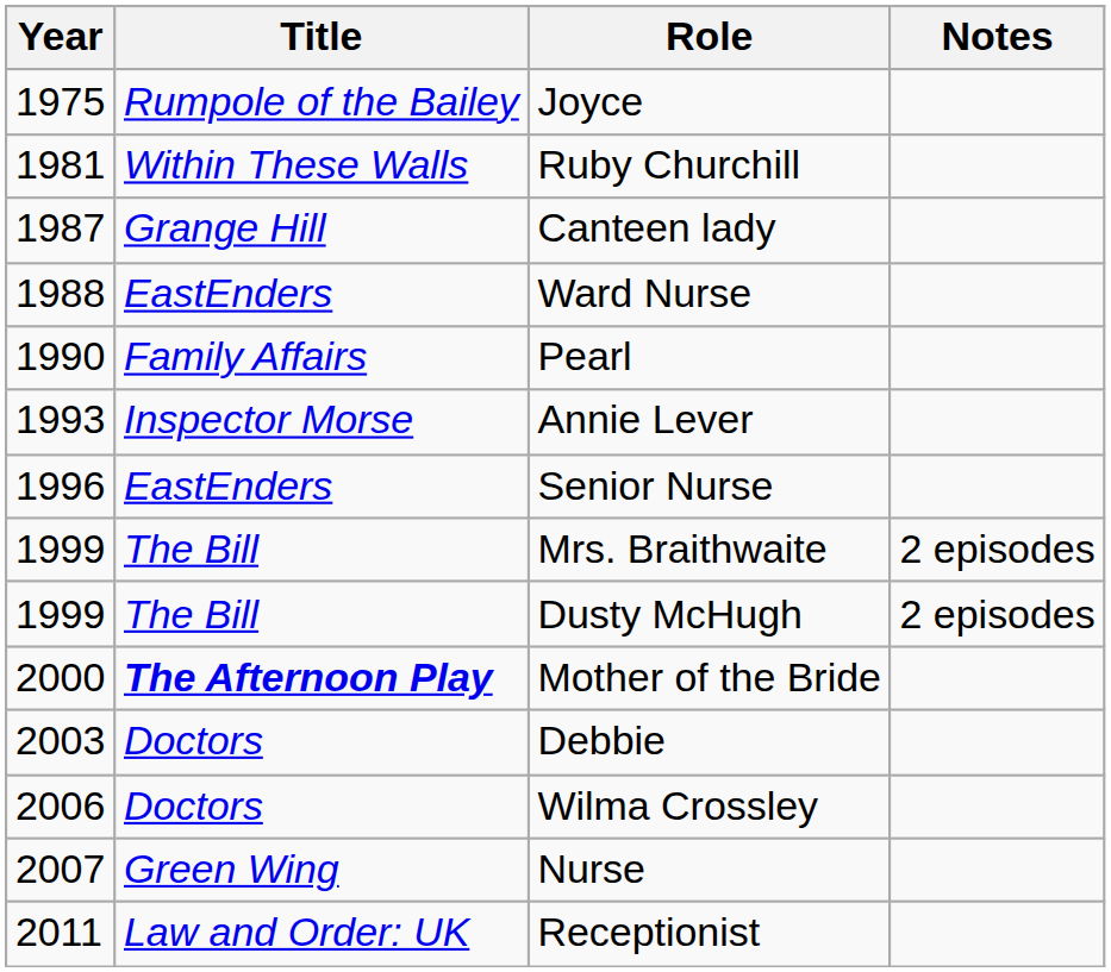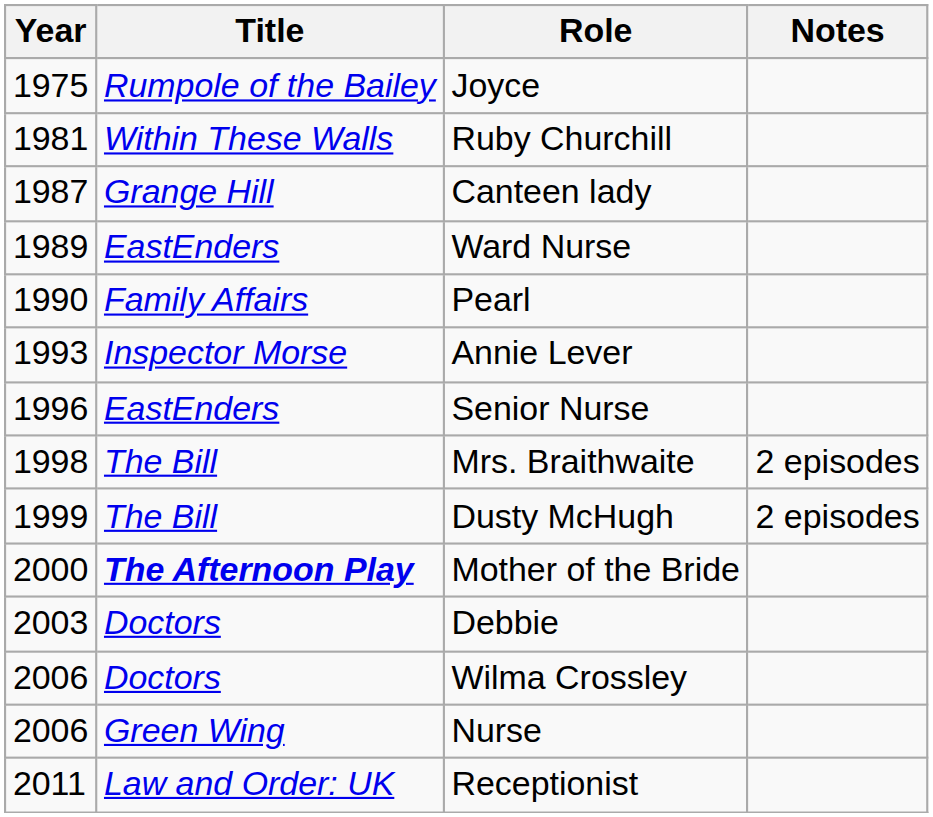Ward Nurse | Year: 1988 -> 1989
Mrs. Braithwaite | Year: 1999 -> 1998
Nurse | Year: 2007 -> 2006
